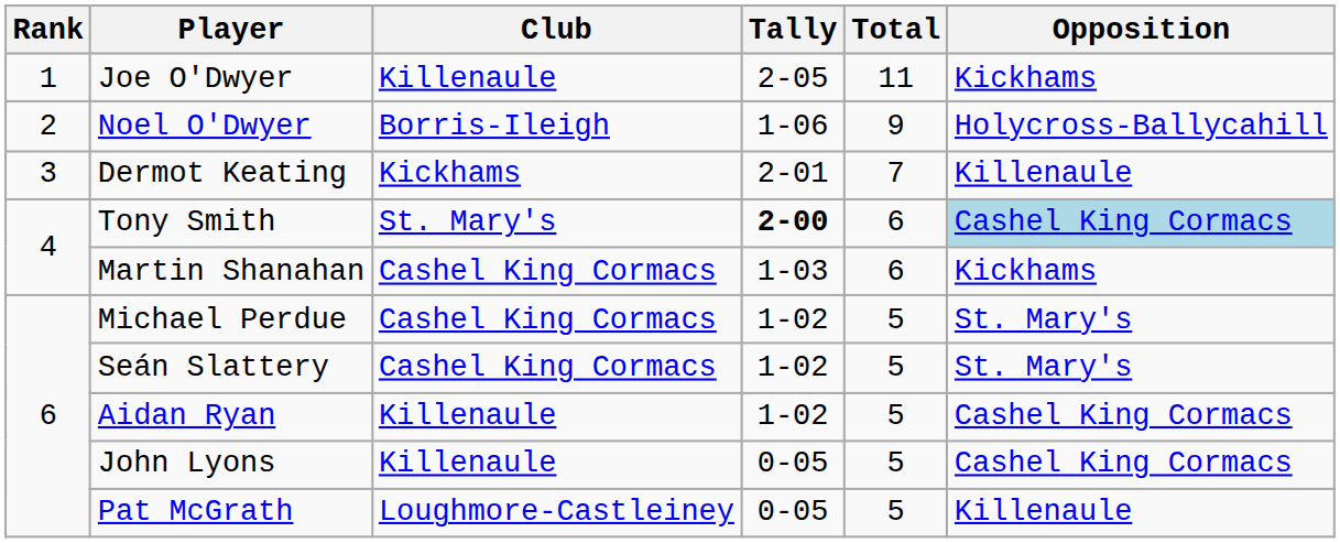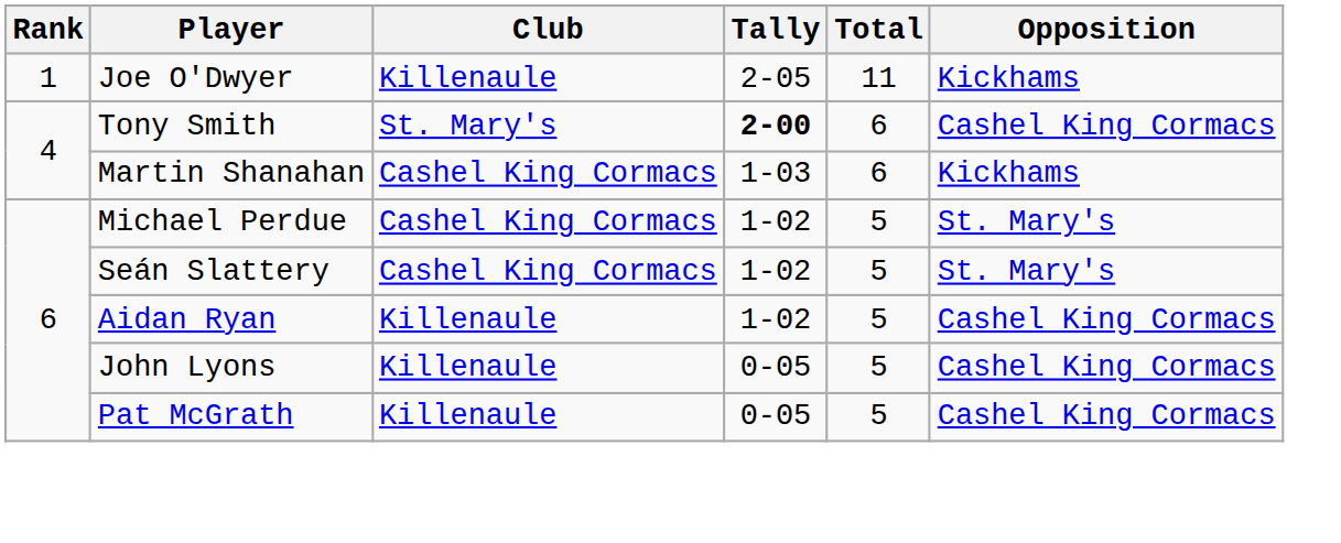- row: 2 | Noel O'Dwyer | Borris-Ileigh | 1-06 | 9 | Holycross-Ballycahill
- row: 3 | Dermot Keating | Kickhams | 2-01 | 7 | Killenaule
Tony Smith | Opposition: lightblue background -> no background
Pat McGrath | Club: Loughmore-Castleiney -> Killenaule
Pat McGrath | Opposition: Killenaule -> Cashel King Cormacs
